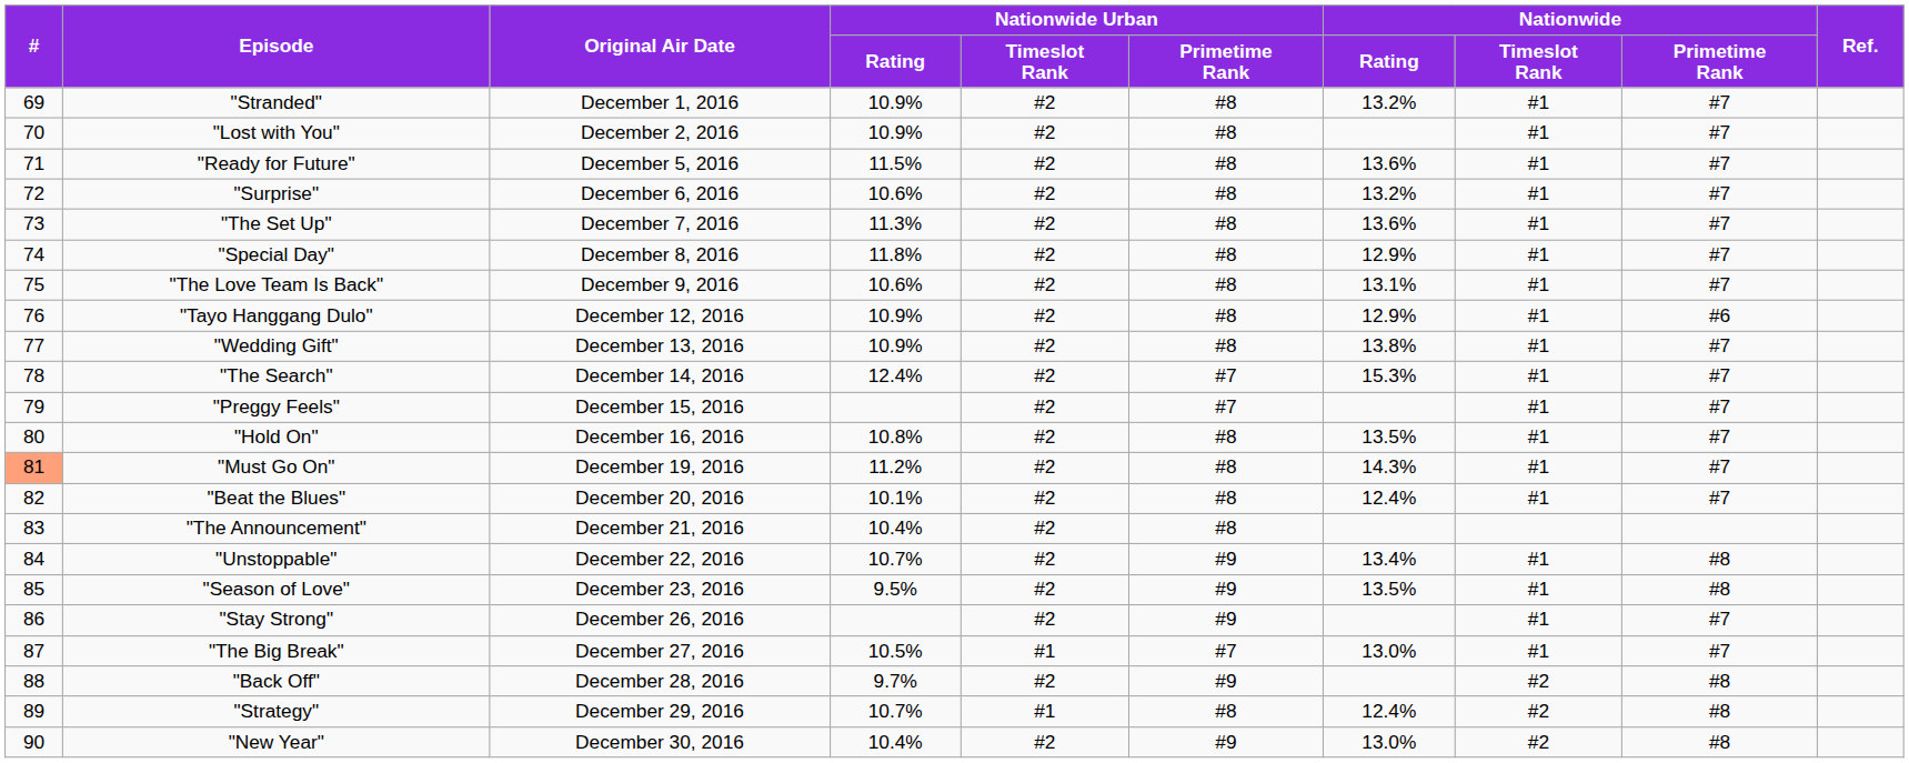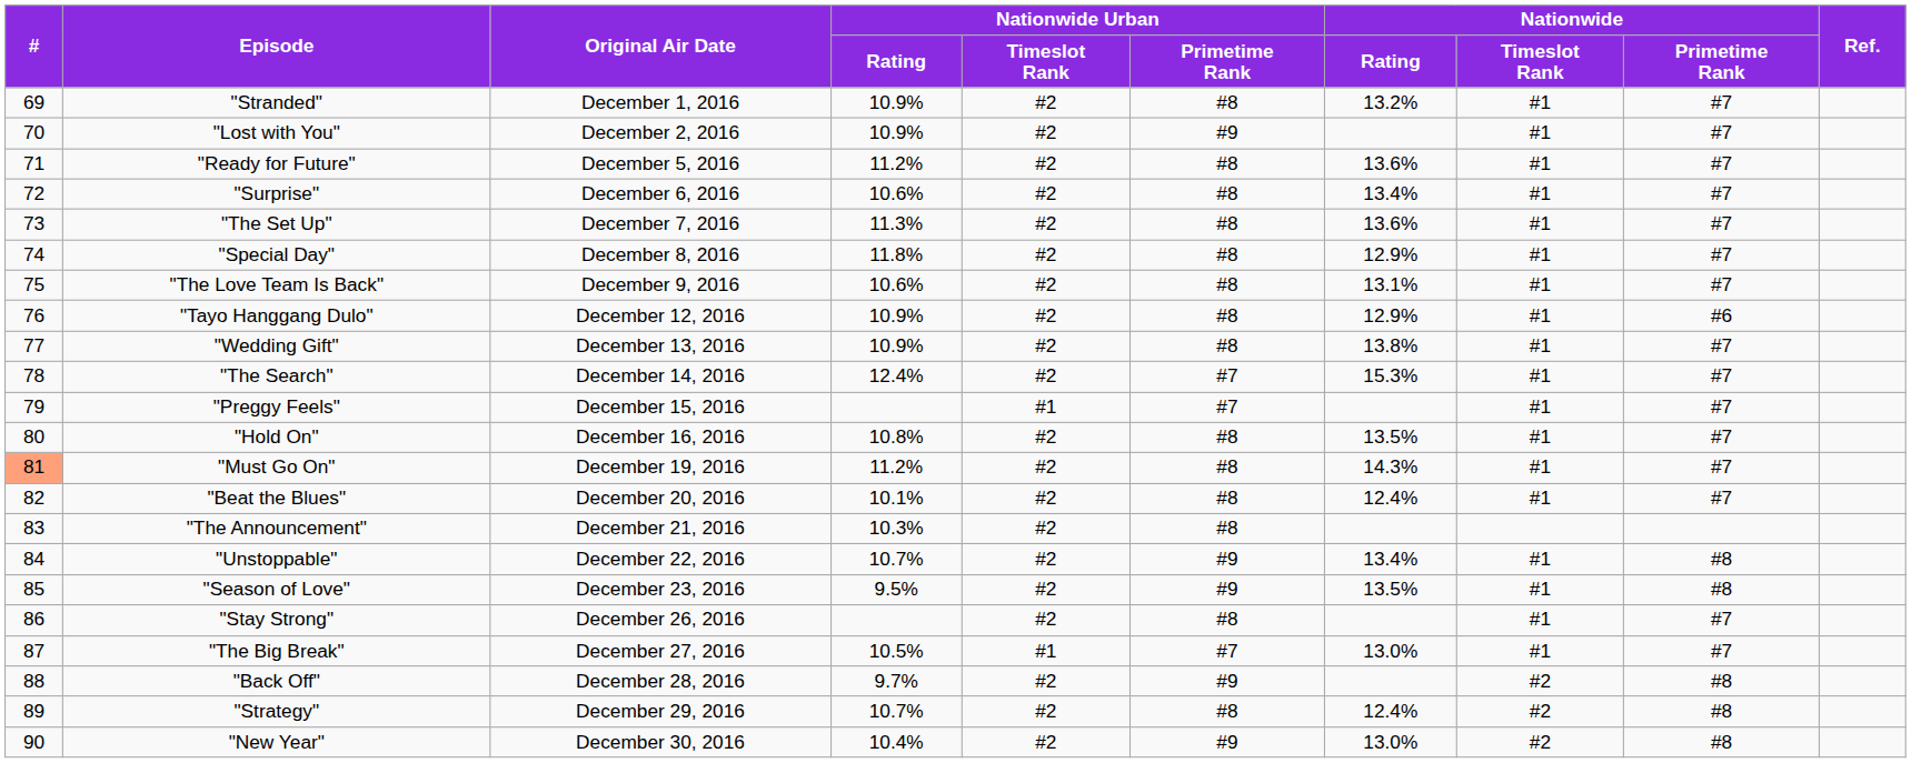"Lost with You" | Nationwide Urban / Primetime Rank: #8 -> #9
"Ready for Future" | Nationwide Urban / Rating: 11.5% -> 11.2%
"Surprise" | Nationwide / Rating: 13.2% -> 13.4%
"Preggy Feels" | Nationwide Urban / Timeslot Rank: #2 -> #1
"The Announcement" | Nationwide Urban / Rating: 10.4% -> 10.3%
"Stay Strong" | Nationwide Urban / Primetime Rank: #9 -> #8
"Strategy" | Nationwide Urban / Timeslot Rank: #1 -> #2
